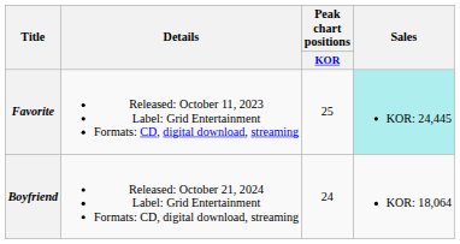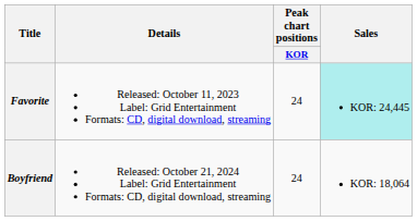Favorite | Peak chart positions / KOR: 25 -> 24
